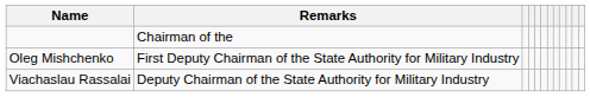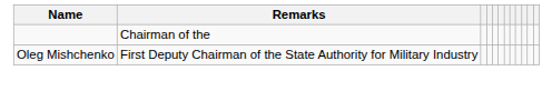- row: Viachaslau Rassalai | Deputy Chairman of the State Authority for Military Industry
